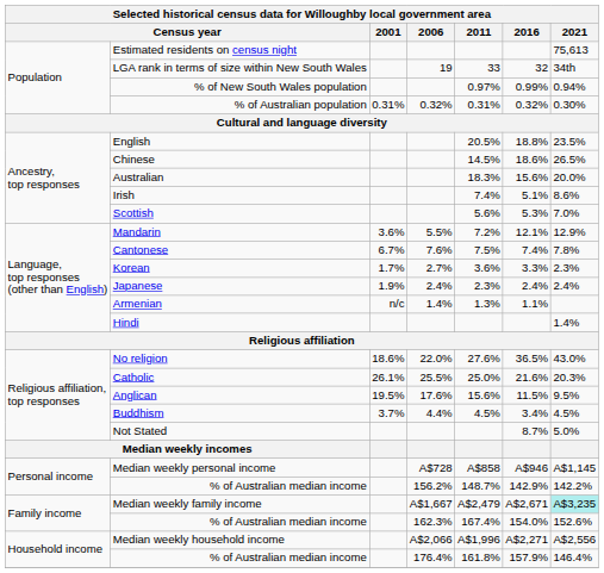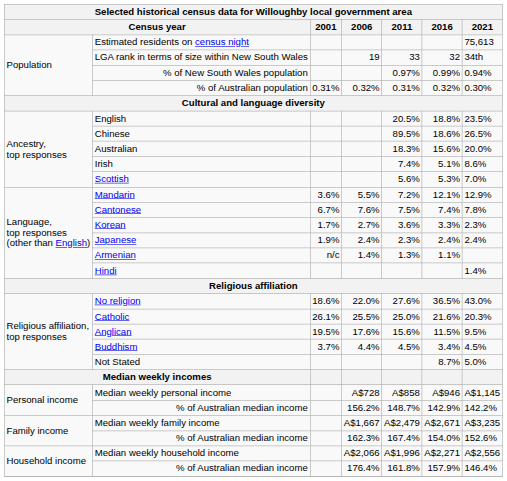Chinese | 2011: 14.5% -> 89.5%
Median weekly family income | 2021: paleturquoise background -> no background
